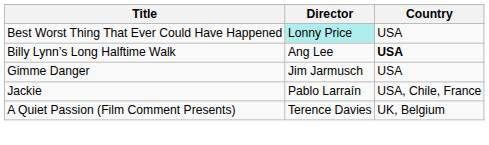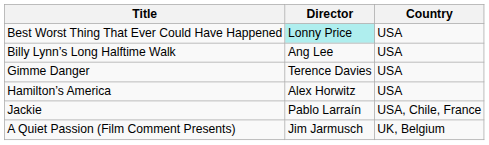Billy Lynn’s Long Halftime Walk | Country: bold -> normal
Gimme Danger | Director: Jim Jarmusch -> Terence Davies
+ row: Hamilton’s America | Alex Horwitz | USA
A Quiet Passion (Film Comment Presents) | Director: Terence Davies -> Jim Jarmusch
